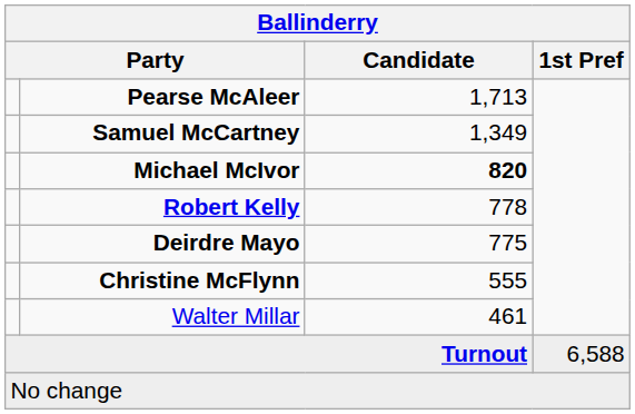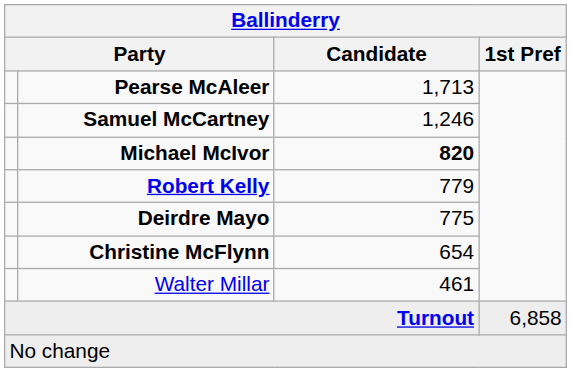Samuel McCartney | Candidate: 1,349 -> 1,246
Robert Kelly | Candidate: 778 -> 779
Christine McFlynn | Candidate: 555 -> 654
Turnout | 1st Pref: 6,588 -> 6,858
